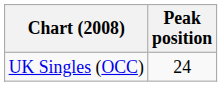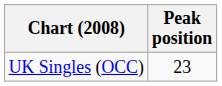UK Singles (OCC) | Peak position: 24 -> 23
